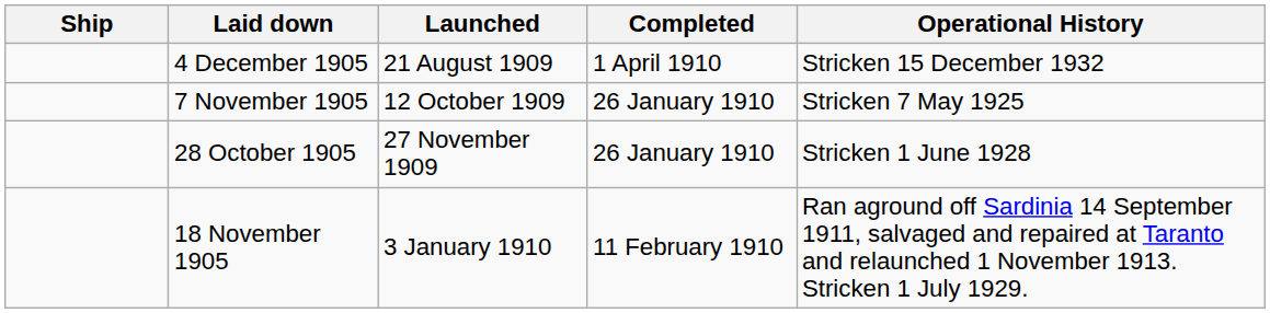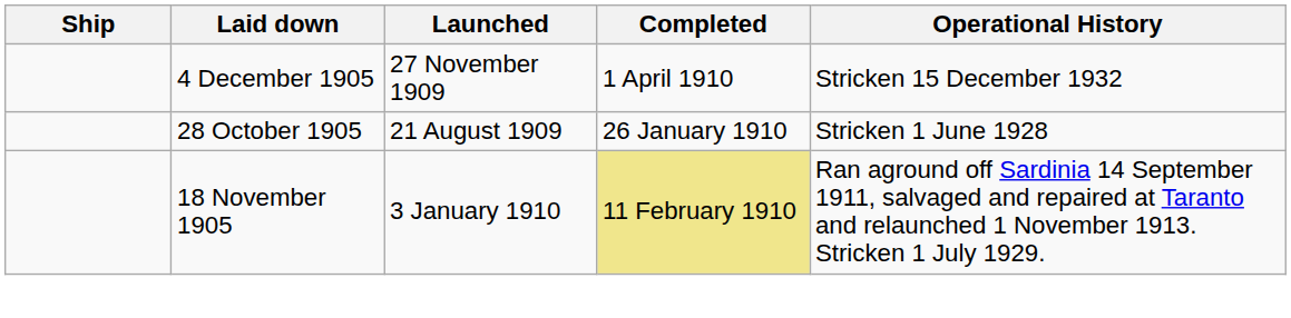4 December 1905 | Launched: 21 August 1909 -> 27 November 1909
- row: 7 November 1905 | 12 October 1909 | 26 January 1910 | Stricken 7 May 1925
28 October 1905 | Launched: 27 November 1909 -> 21 August 1909
18 November 1905 | Completed: no background -> khaki background
